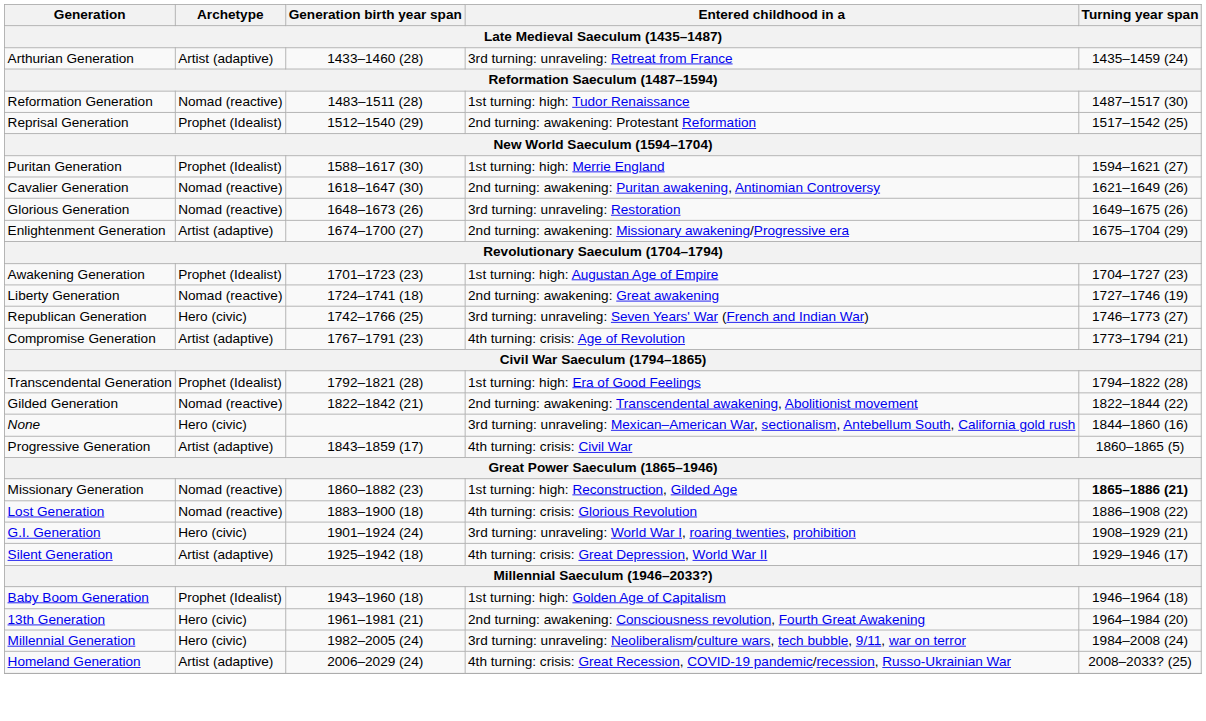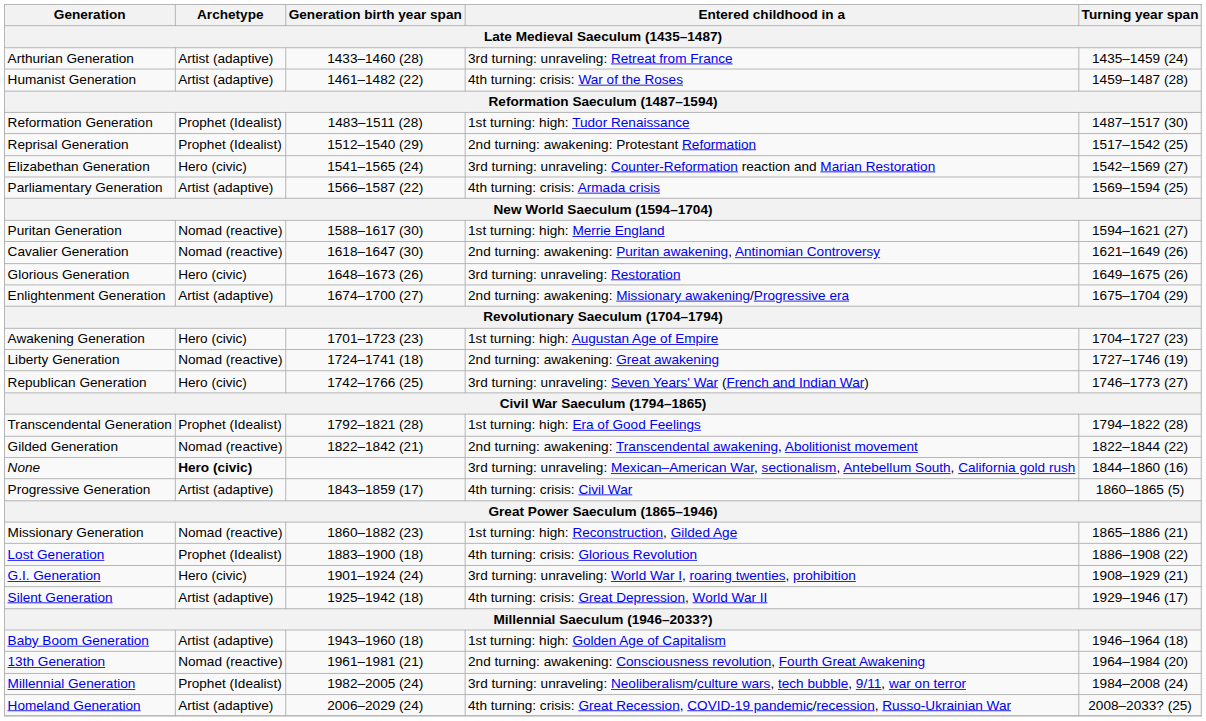+ row: Humanist Generation | Artist (adaptive) | 1461–1482 (22) | 4th turning: crisis: War of the Roses | 1459–1487 (28)
Reformation Generation | Archetype: Nomad (reactive) -> Prophet (Idealist)
+ row: Elizabethan Generation | Hero (civic) | 1541–1565 (24) | 3rd turning: unraveling: Counter-Reformation reaction and Marian Restoration | 1542–1569 (27)
+ row: Parliamentary Generation | Artist (adaptive) | 1566–1587 (22) | 4th turning: crisis: Armada crisis | 1569–1594 (25)
Puritan Generation | Archetype: Prophet (Idealist) -> Nomad (reactive)
Glorious Generation | Archetype: Nomad (reactive) -> Hero (civic)
Awakening Generation | Archetype: Prophet (Idealist) -> Hero (civic)
- row: Compromise Generation | Artist (adaptive) | 1767–1791 (23) | 4th turning: crisis: Age of Revolution | 1773–1794 (21)
None | Archetype: normal -> bold
Missionary Generation | Turning year span: bold -> normal
Lost Generation | Archetype: Nomad (reactive) -> Prophet (Idealist)
Baby Boom Generation | Archetype: Prophet (Idealist) -> Artist (adaptive)
13th Generation | Archetype: Hero (civic) -> Nomad (reactive)
Millennial Generation | Archetype: Hero (civic) -> Prophet (Idealist)
